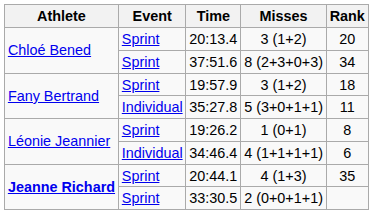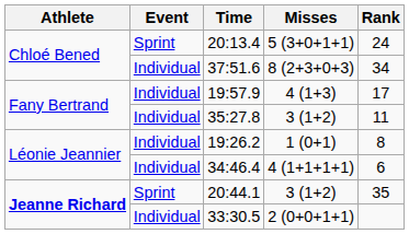20:13.4 | Misses: 3 (1+2) -> 5 (3+0+1+1)
20:13.4 | Rank: 20 -> 24
37:51.6 | Event: Sprint -> Individual
19:57.9 | Event: Sprint -> Individual
19:57.9 | Misses: 3 (1+2) -> 4 (1+3)
19:57.9 | Rank: 18 -> 17
35:27.8 | Misses: 5 (3+0+1+1) -> 3 (1+2)
19:26.2 | Event: Sprint -> Individual
20:44.1 | Misses: 4 (1+3) -> 3 (1+2)
33:30.5 | Event: Sprint -> Individual
